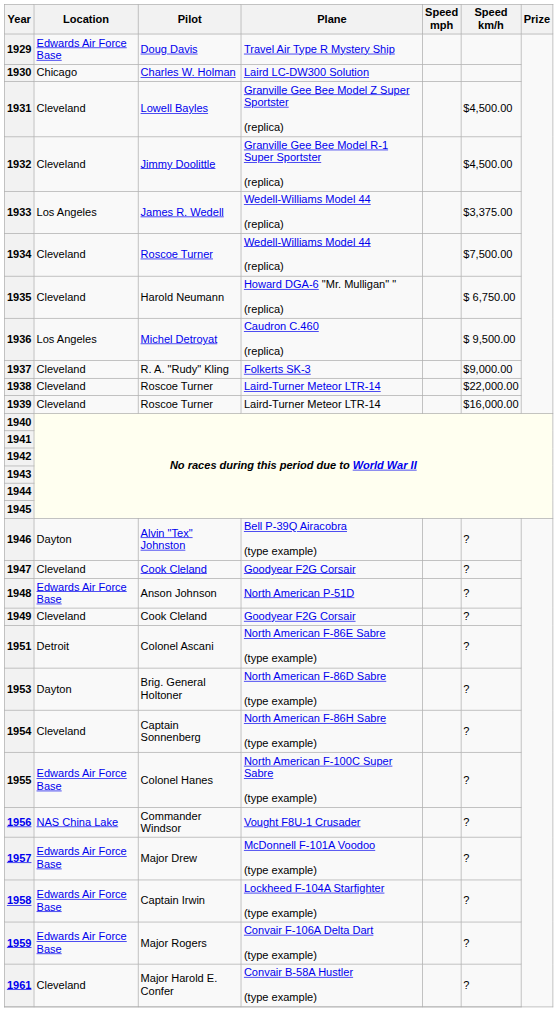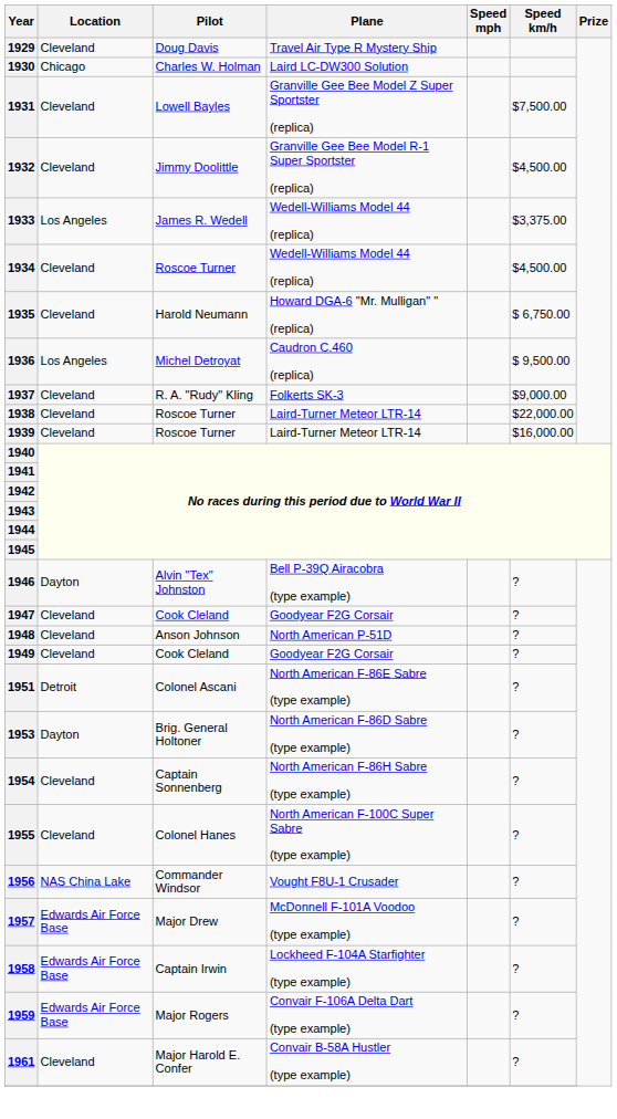1929 | Location: Edwards Air Force Base -> Cleveland
1931 | Speed km/h: $4,500.00 -> $7,500.00
1934 | Speed km/h: $7,500.00 -> $4,500.00
1948 | Location: Edwards Air Force Base -> Cleveland
1955 | Location: Edwards Air Force Base -> Cleveland
